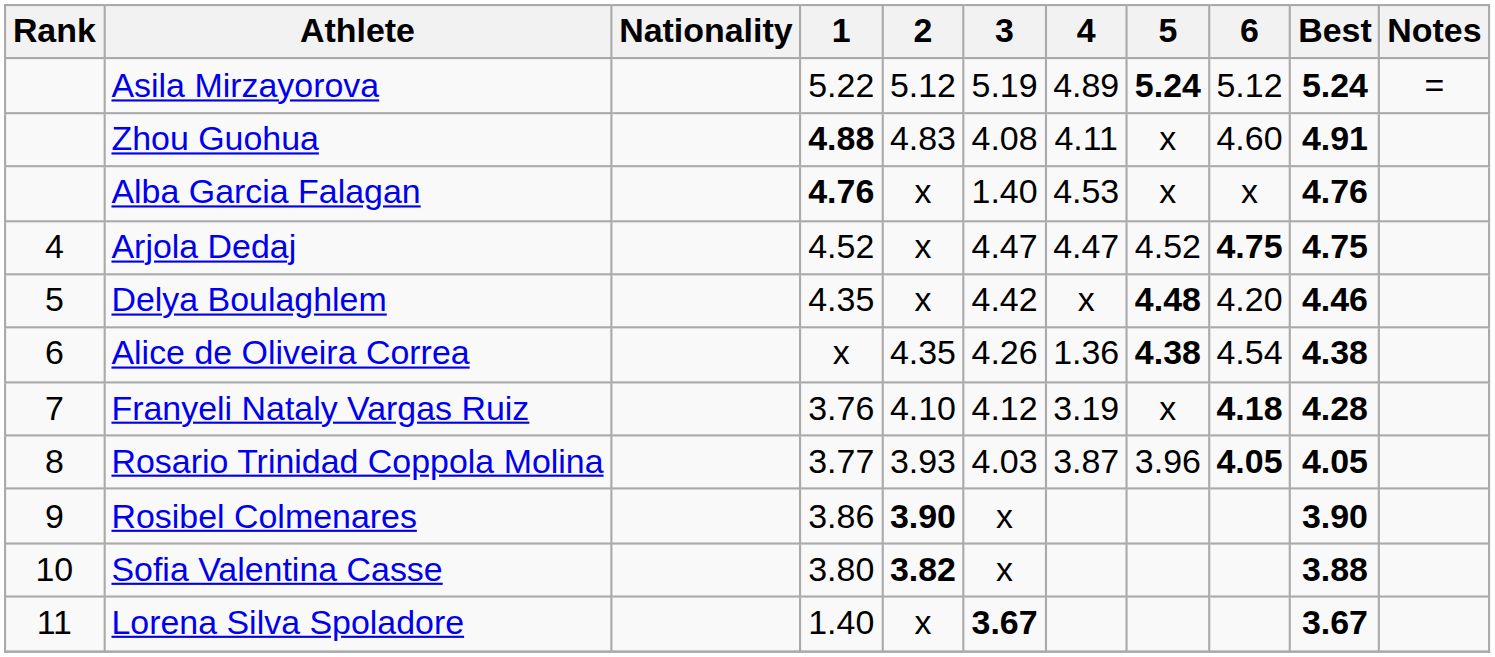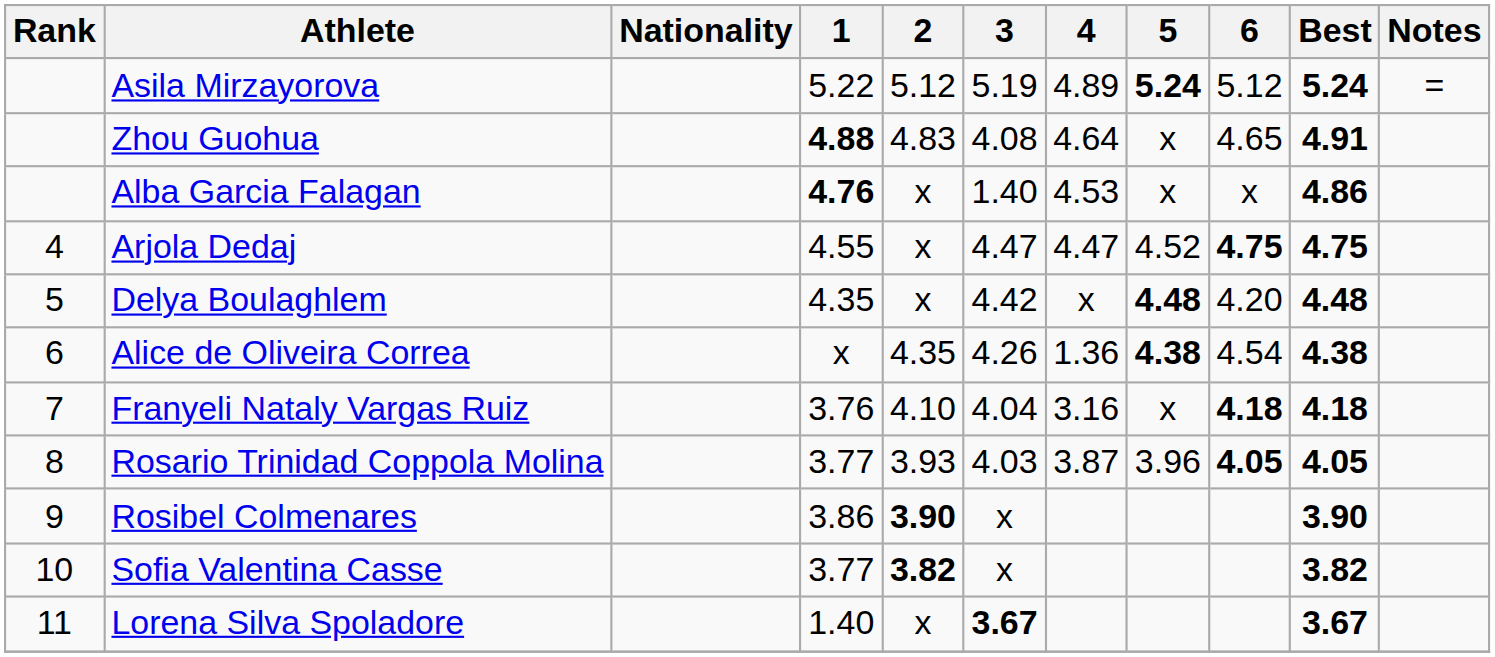Zhou Guohua | 4: 4.11 -> 4.64
Zhou Guohua | 6: 4.60 -> 4.65
Alba Garcia Falagan | Best: 4.76 -> 4.86
Arjola Dedaj | 1: 4.52 -> 4.55
Delya Boulaghlem | Best: 4.46 -> 4.48
Franyeli Nataly Vargas Ruiz | 3: 4.12 -> 4.04
Franyeli Nataly Vargas Ruiz | 4: 3.19 -> 3.16
Franyeli Nataly Vargas Ruiz | Best: 4.28 -> 4.18
Sofia Valentina Casse | 1: 3.80 -> 3.77
Sofia Valentina Casse | Best: 3.88 -> 3.82
